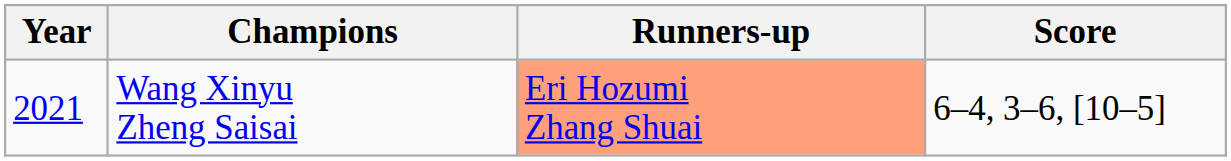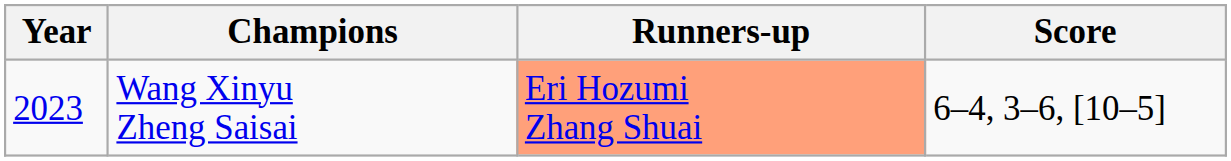Wang Xinyu Zheng Saisai | Year: 2021 -> 2023
